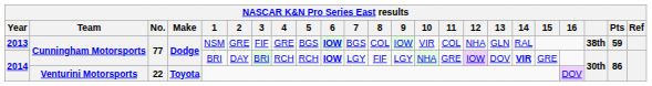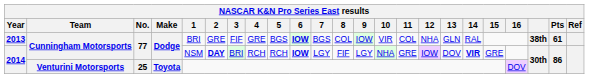2013 | 1: NSM -> BRI
2013 | Pts: 59 -> 61
2014 / Cunningham Motorsports | 1: BRI -> NSM
2014 / Cunningham Motorsports | 2: normal -> bold
2014 / Venturini Motorsports | No.: 22 -> 25
